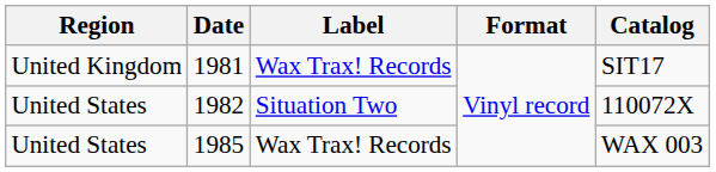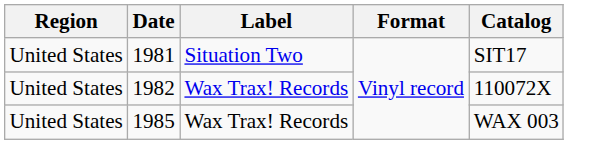1981 | Region: United Kingdom -> United States
1981 | Label: Wax Trax! Records -> Situation Two
1982 | Label: Situation Two -> Wax Trax! Records
